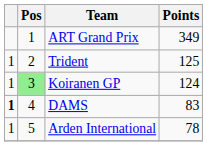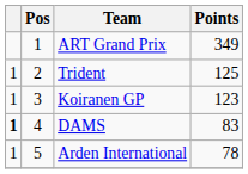Koiranen GP | Pos: lightgreen background -> no background
Koiranen GP | Points: 124 -> 123
